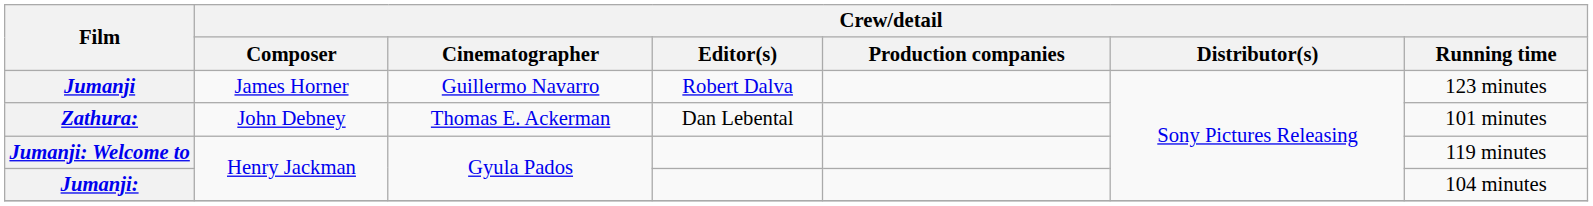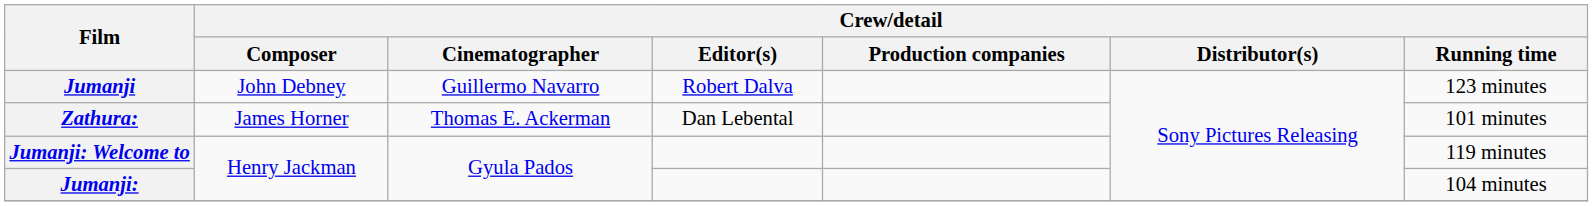Jumanji | Crew/detail / Composer: James Horner -> John Debney
Zathura: | Crew/detail / Composer: John Debney -> James Horner
